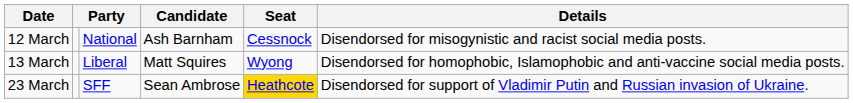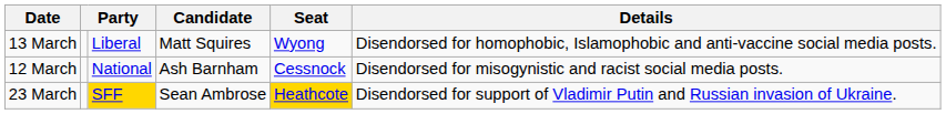rows swapped: 12 March <-> 13 March
23 March | column 3: no background -> gold background
